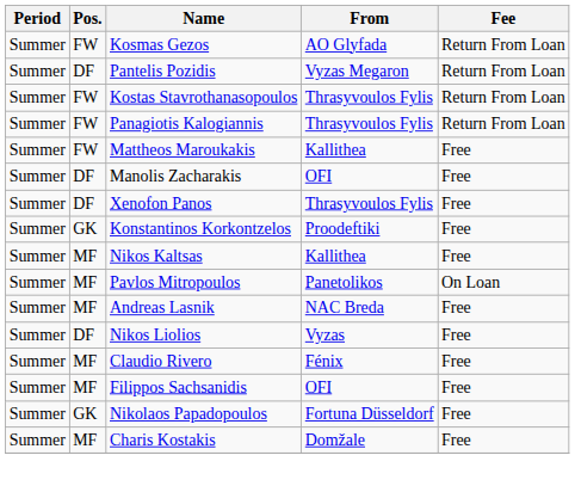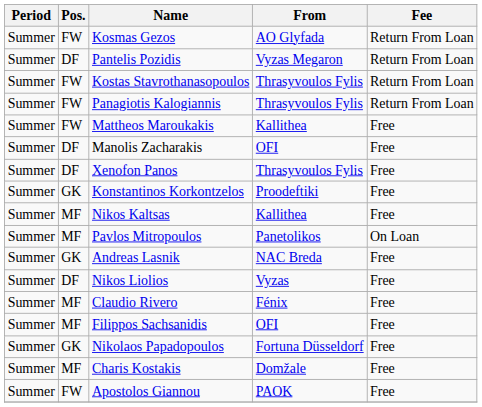Andreas Lasnik | Pos.: MF -> GK
+ row: Summer | FW | Apostolos Giannou | PAOK | Free
